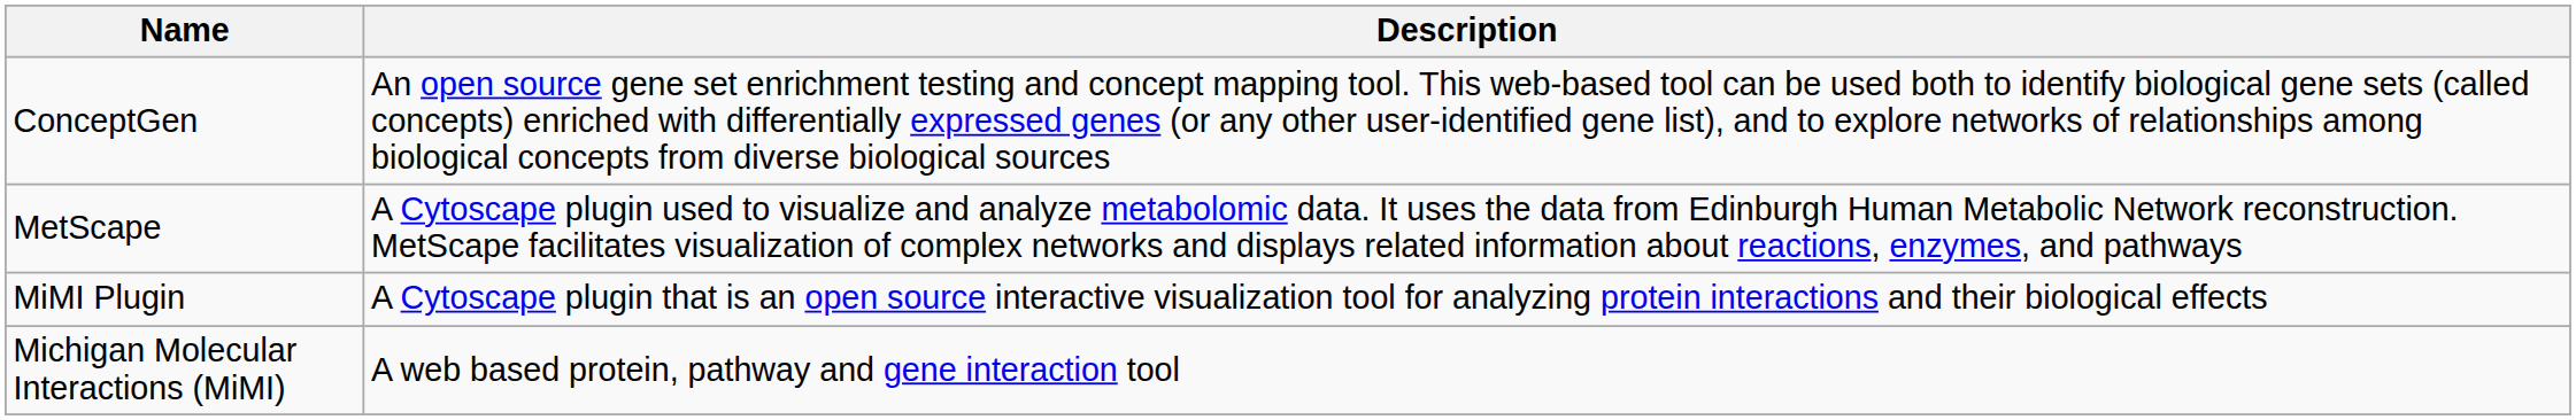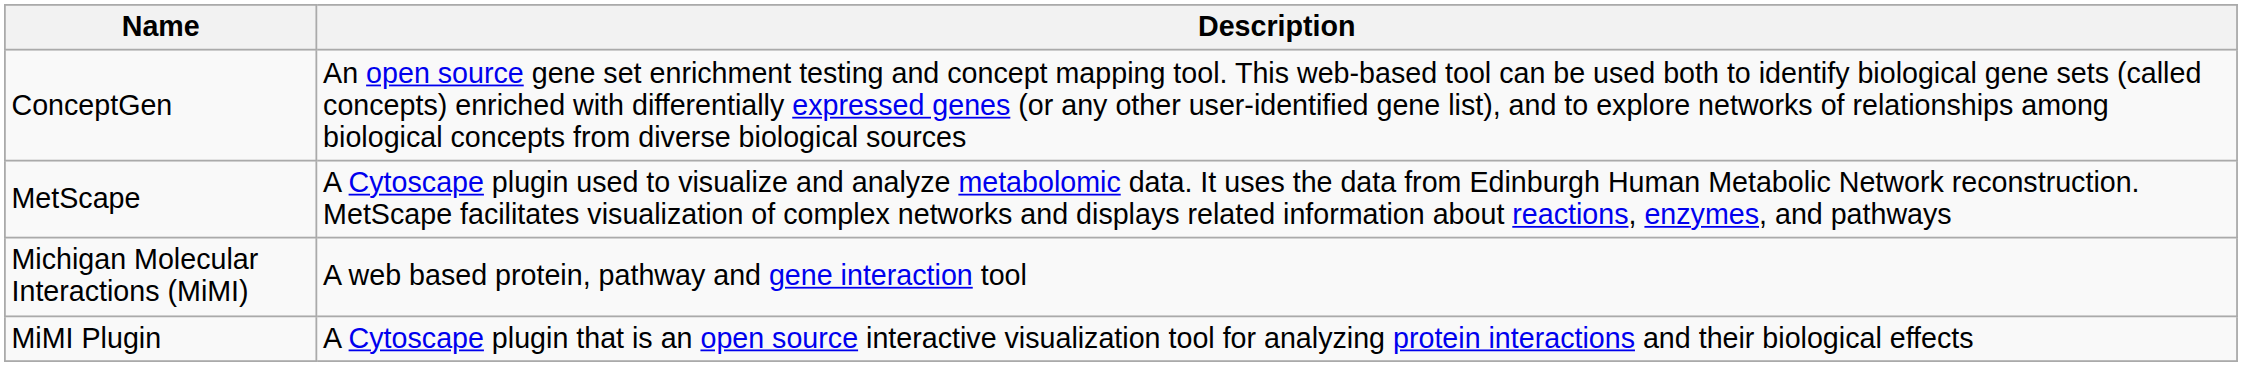rows swapped: MiMI Plugin <-> Michigan Molecular Interactions (MiMI)
